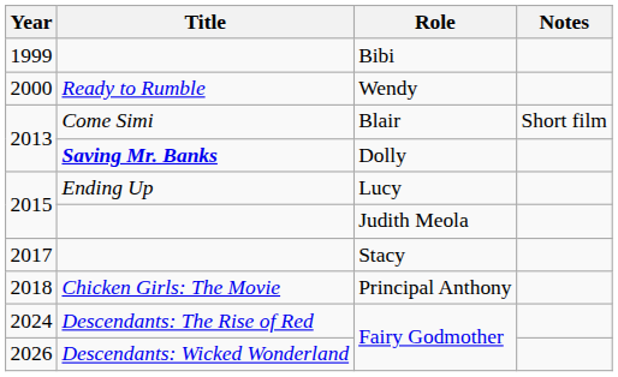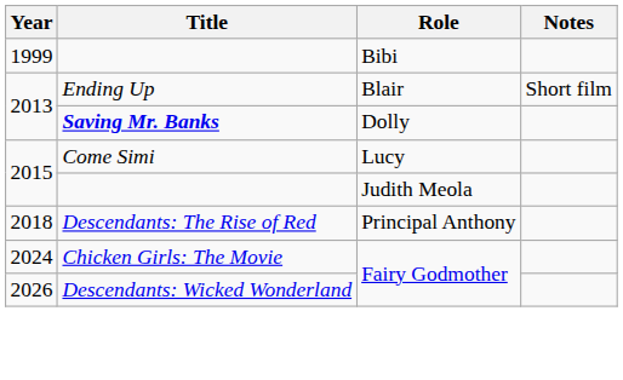- row: 2000 | Ready to Rumble | Wendy
Blair | Title: Come Simi -> Ending Up
Lucy | Title: Ending Up -> Come Simi
- row: 2017 | Stacy
Principal Anthony | Title: Chicken Girls: The Movie -> Descendants: The Rise of Red
2024 / Fairy Godmother | Title: Descendants: The Rise of Red -> Chicken Girls: The Movie
